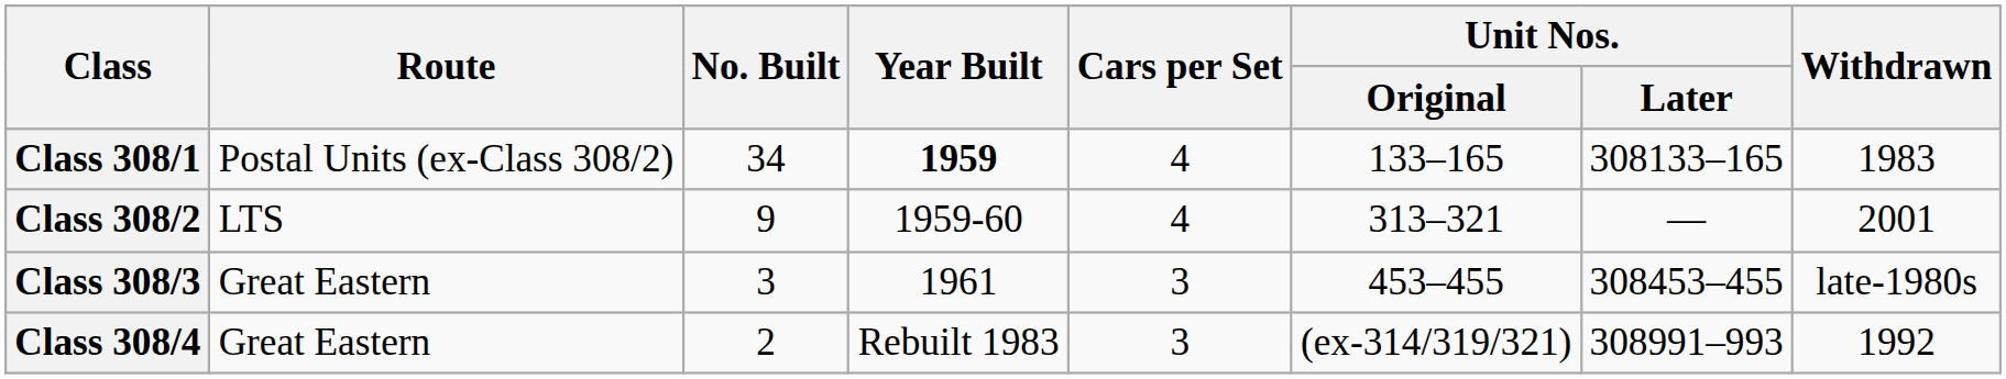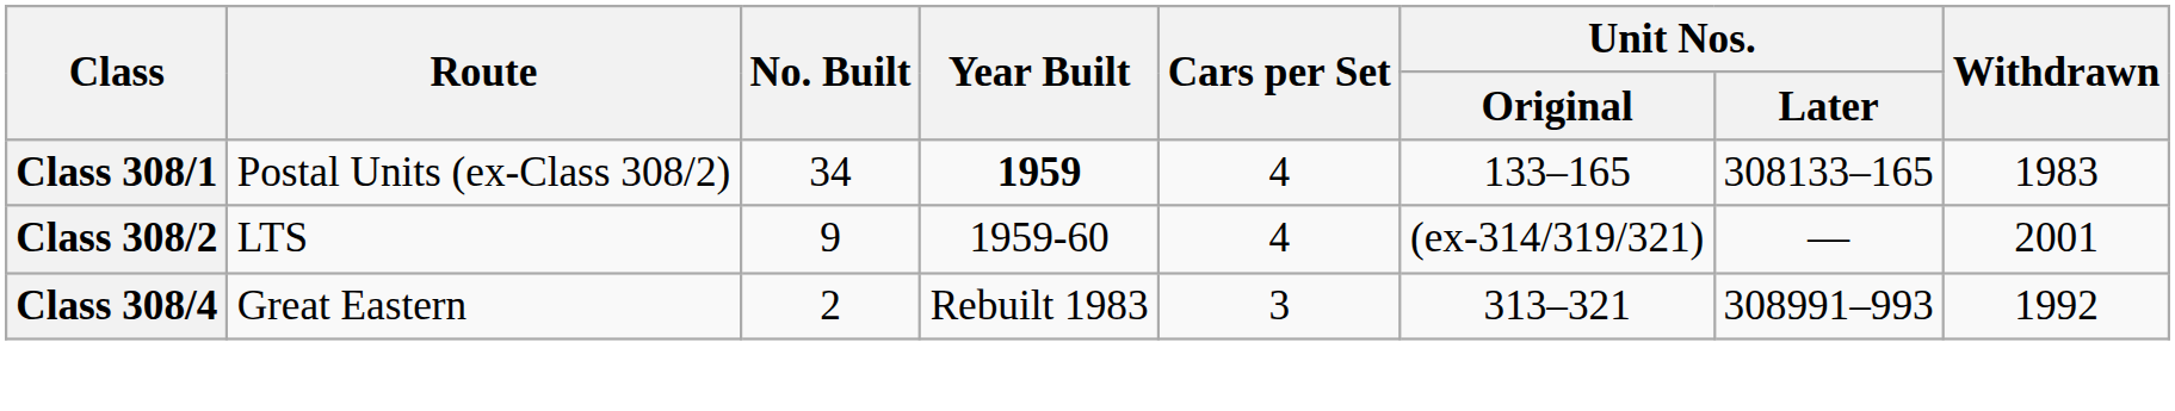Class 308/2 | Unit Nos. / Original: 313–321 -> (ex-314/319/321)
- row: Class 308/3 | Great Eastern | 3 | 1961 | 3 | 453–455 | 308453–455 | late-1980s
Class 308/4 | Unit Nos. / Original: (ex-314/319/321) -> 313–321
